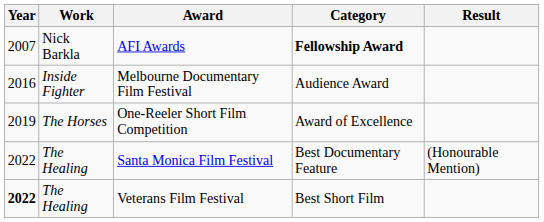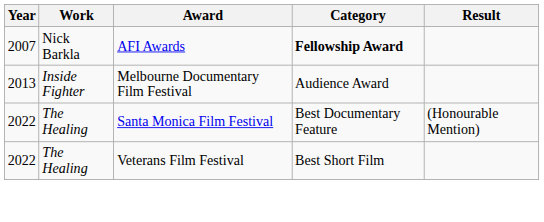Melbourne Documentary Film Festival | Year: 2016 -> 2013
- row: 2019 | The Horses | One-Reeler Short Film Competition | Award of Excellence
Veterans Film Festival | Year: bold -> normal
